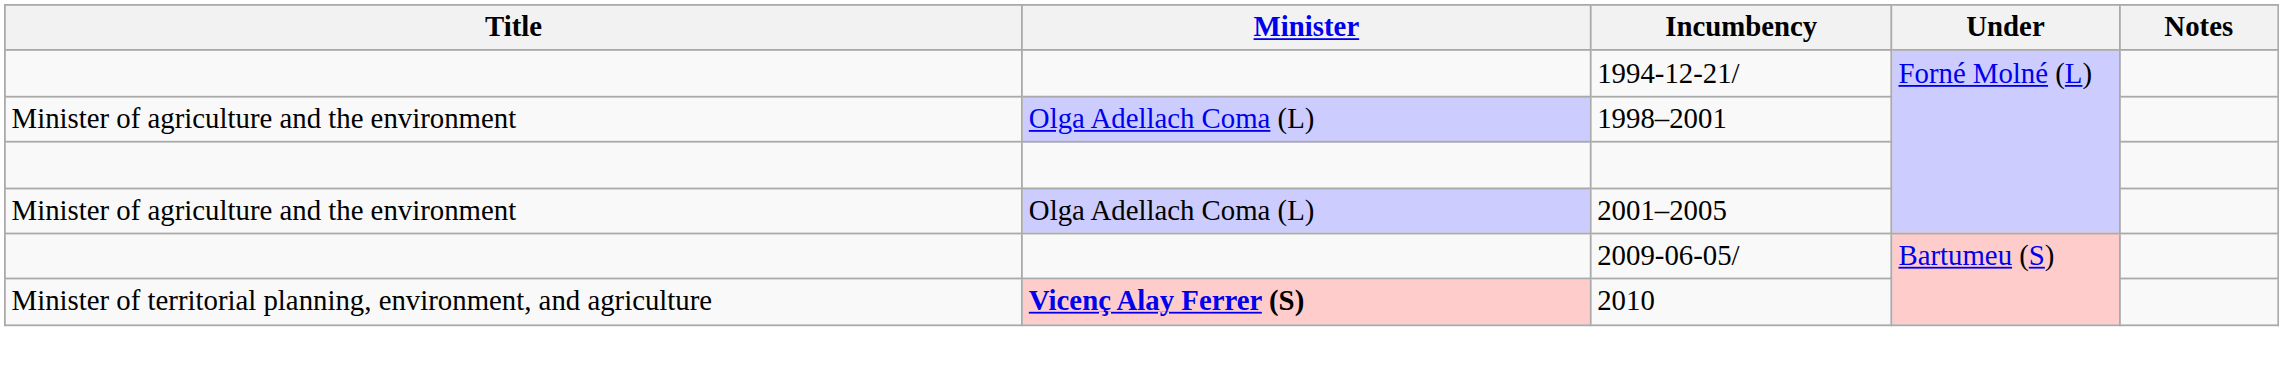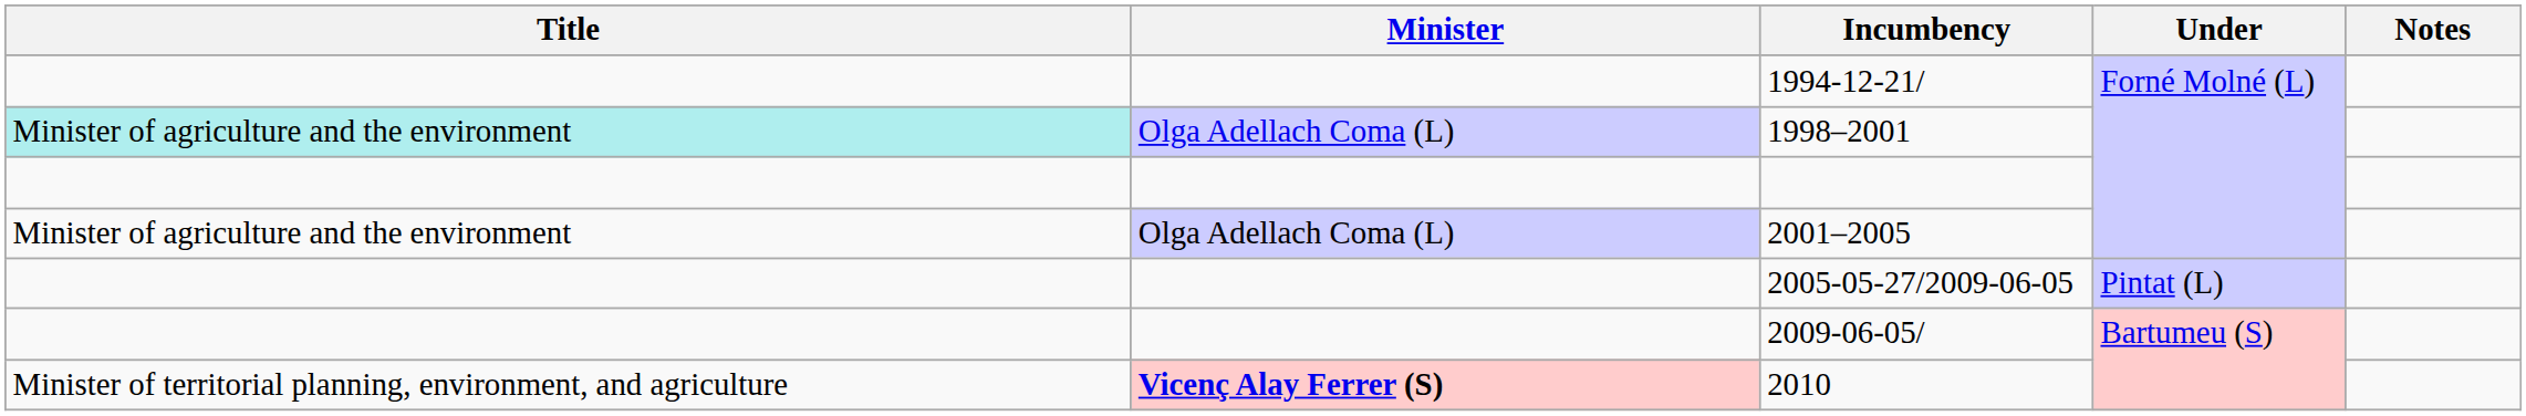1998–2001 | Title: no background -> paleturquoise background
+ row: 2005-05-27/2009-06-05 | Pintat (L)
